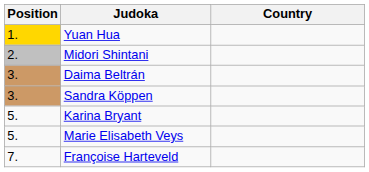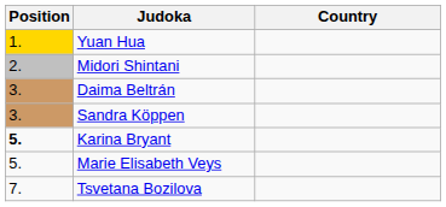Karina Bryant | Position: normal -> bold
+ row: 7. | Tsvetana Bozilova
- row: 7. | Françoise Harteveld
